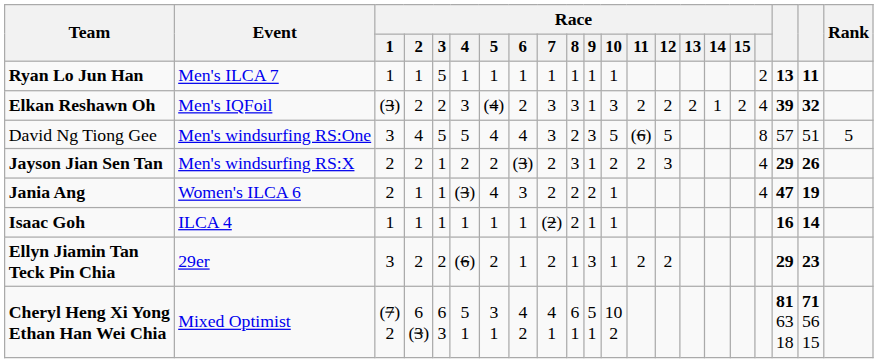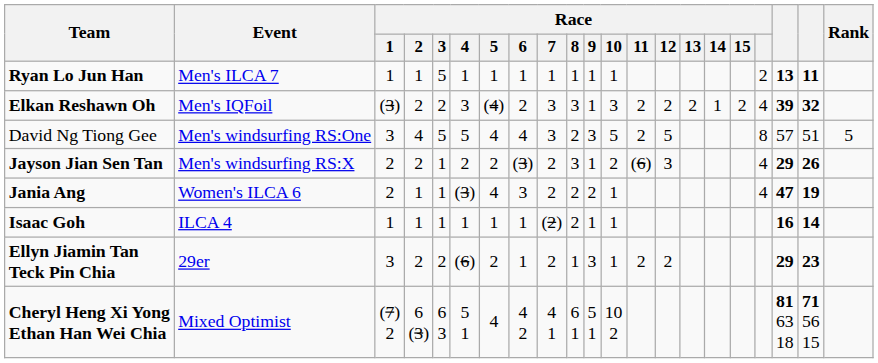David Ng Tiong Gee | Race / 11: (6) -> 2
Jayson Jian Sen Tan | Race / 11: 2 -> (6)
Cheryl Heng Xi Yong Ethan Han Wei Chia | Race / 5: 3 1 -> 4
